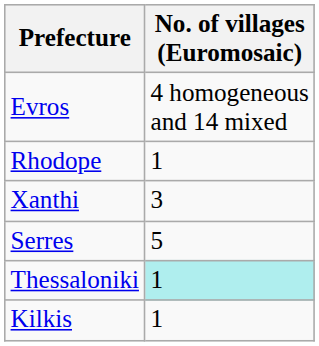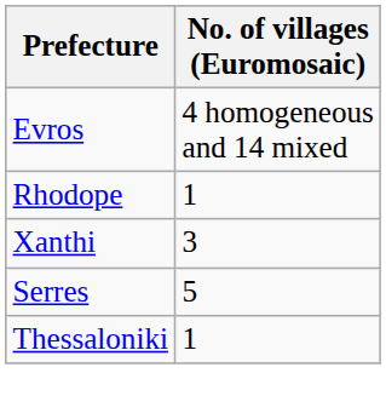Thessaloniki | No. of villages (Euromosaic): paleturquoise background -> no background
- row: Kilkis | 1
